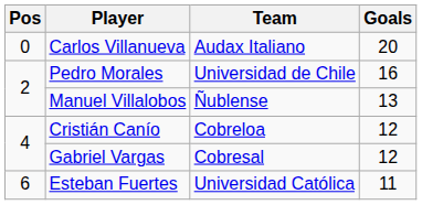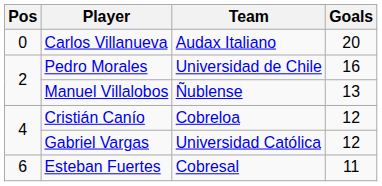Gabriel Vargas | Team: Cobresal -> Universidad Católica
Esteban Fuertes | Team: Universidad Católica -> Cobresal
